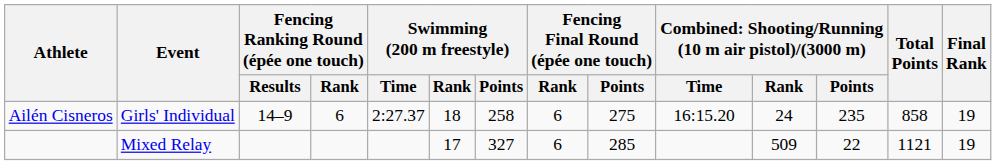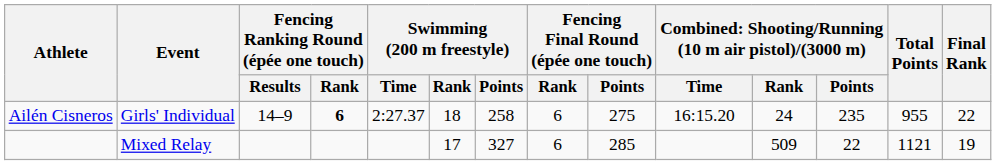Ailén Cisneros | Fencing Ranking Round (épée one touch) / Rank: normal -> bold
Ailén Cisneros | Total Points: 858 -> 955
Ailén Cisneros | Final Rank: 19 -> 22
